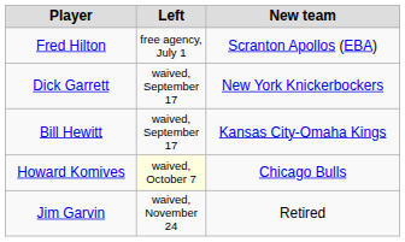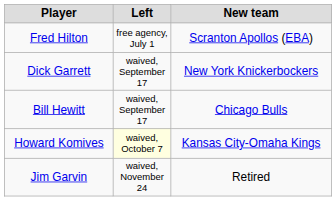Bill Hewitt | New team: Kansas City-Omaha Kings -> Chicago Bulls
Howard Komives | New team: Chicago Bulls -> Kansas City-Omaha Kings
